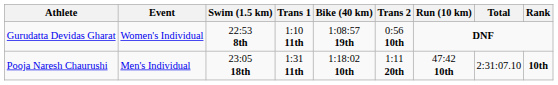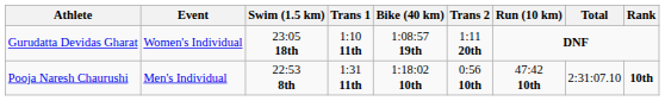Gurudatta Devidas Gharat | Swim (1.5 km): 22:53 8th -> 23:05 18th
Gurudatta Devidas Gharat | Trans 2: 0:56 10th -> 1:11 20th
Pooja Naresh Chaurushi | Swim (1.5 km): 23:05 18th -> 22:53 8th
Pooja Naresh Chaurushi | Trans 2: 1:11 20th -> 0:56 10th
